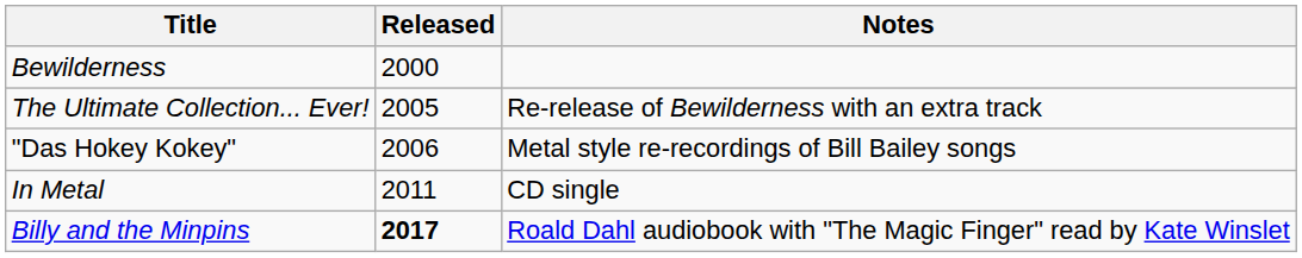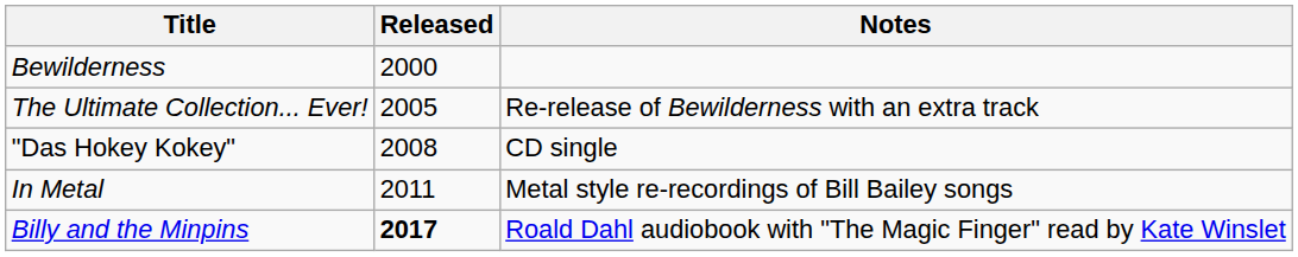"Das Hokey Kokey" | Released: 2006 -> 2008
"Das Hokey Kokey" | Notes: Metal style re-recordings of Bill Bailey songs -> CD single
In Metal | Notes: CD single -> Metal style re-recordings of Bill Bailey songs
